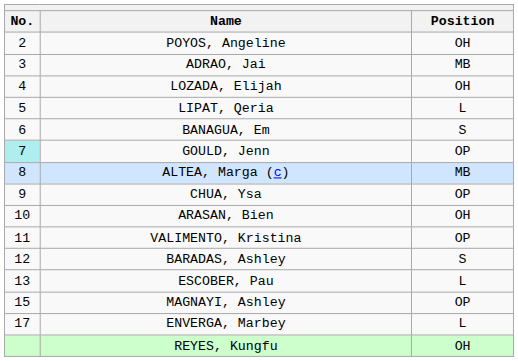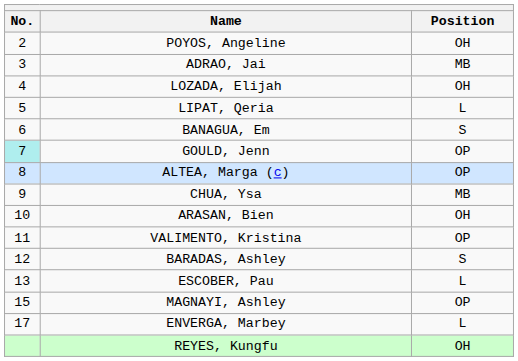ALTEA, Marga (c) | Position: MB -> OP
CHUA, Ysa | Position: OP -> MB
